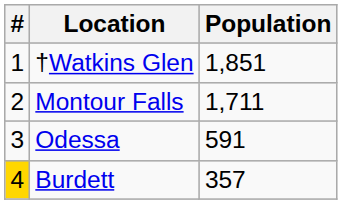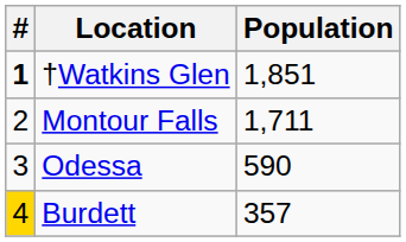†Watkins Glen | #: normal -> bold
Odessa | Population: 591 -> 590
